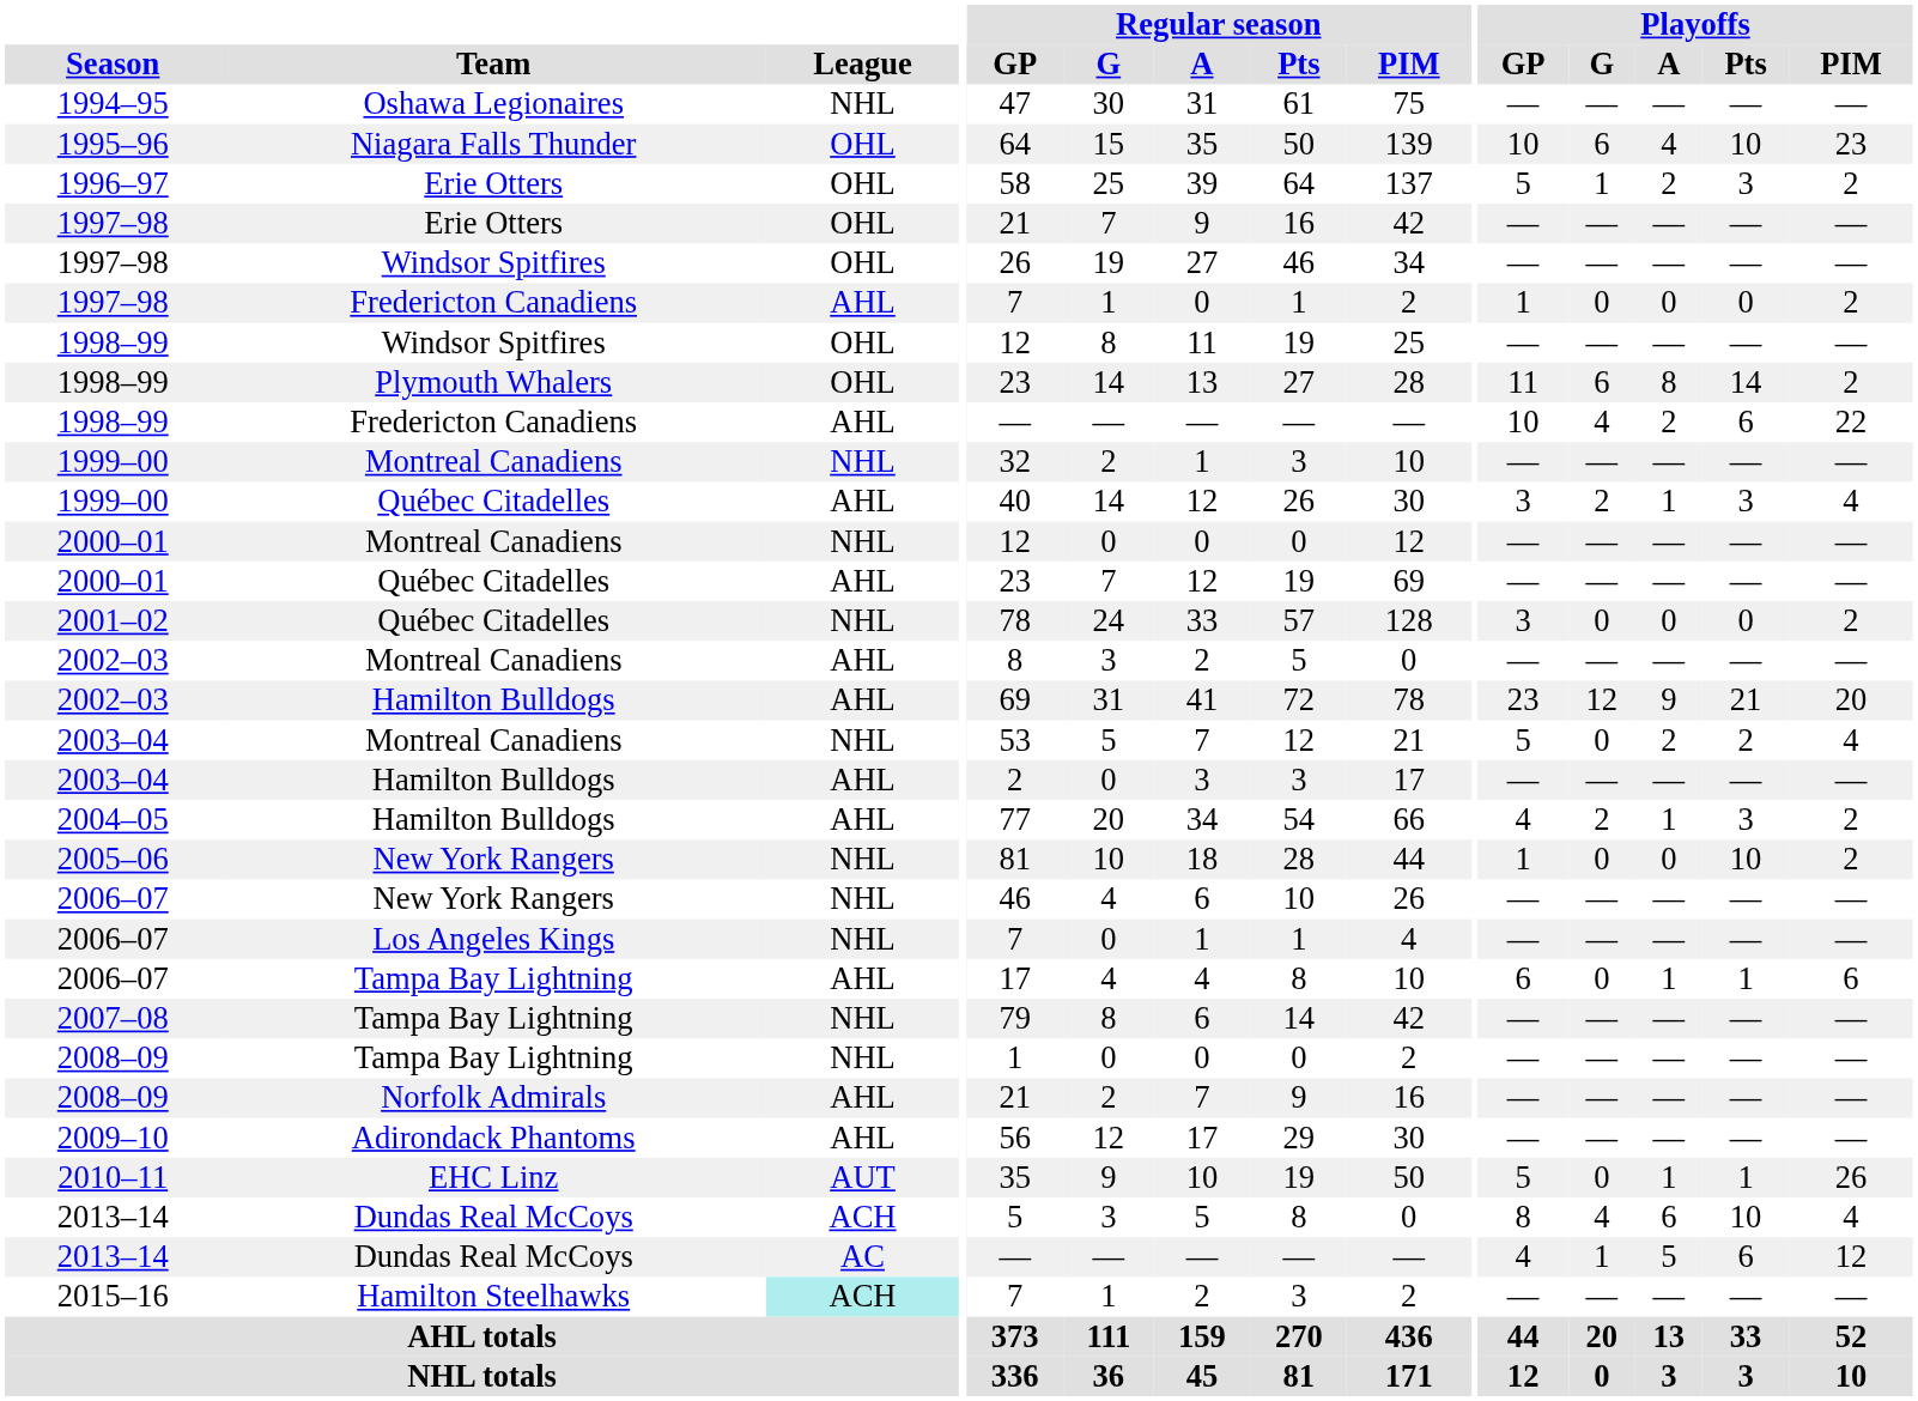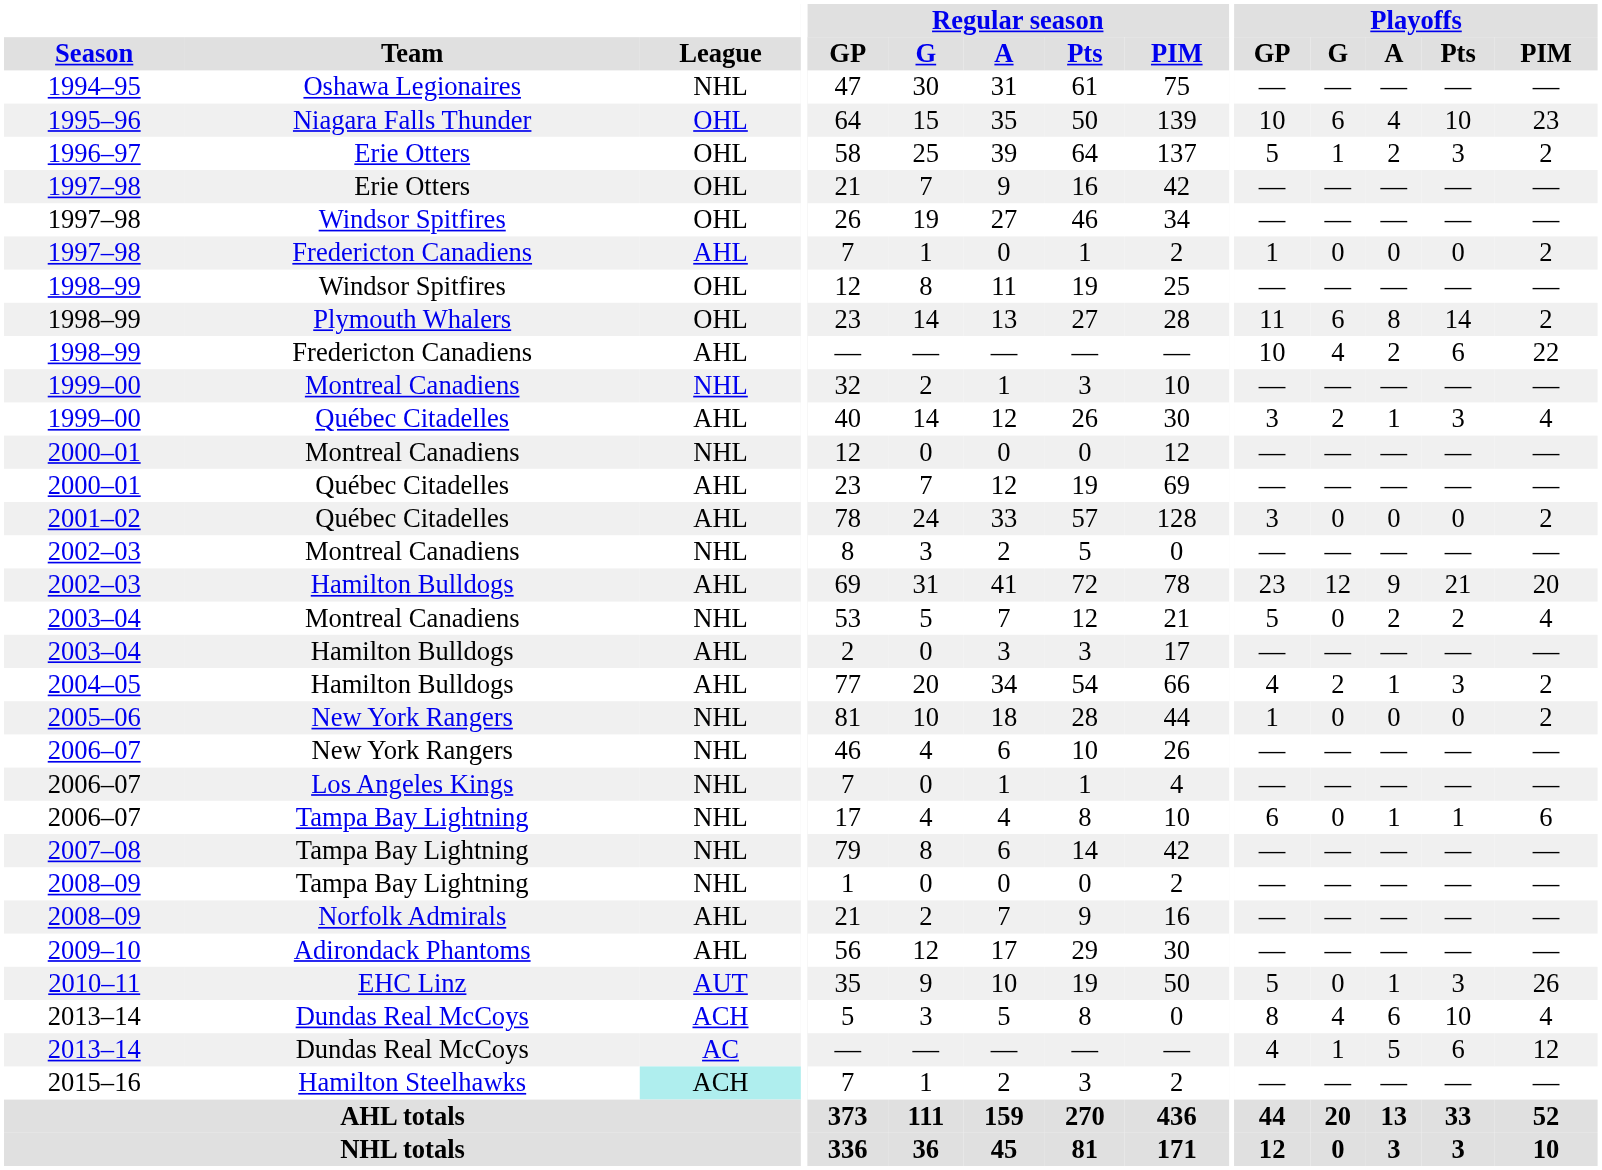2001–02 | League: NHL -> AHL
2002–03 / Montreal Canadiens | League: AHL -> NHL
2005–06 | Playoffs / Pts: 10 -> 0
2006–07 / Tampa Bay Lightning | League: AHL -> NHL
2010–11 | Playoffs / Pts: 1 -> 3
